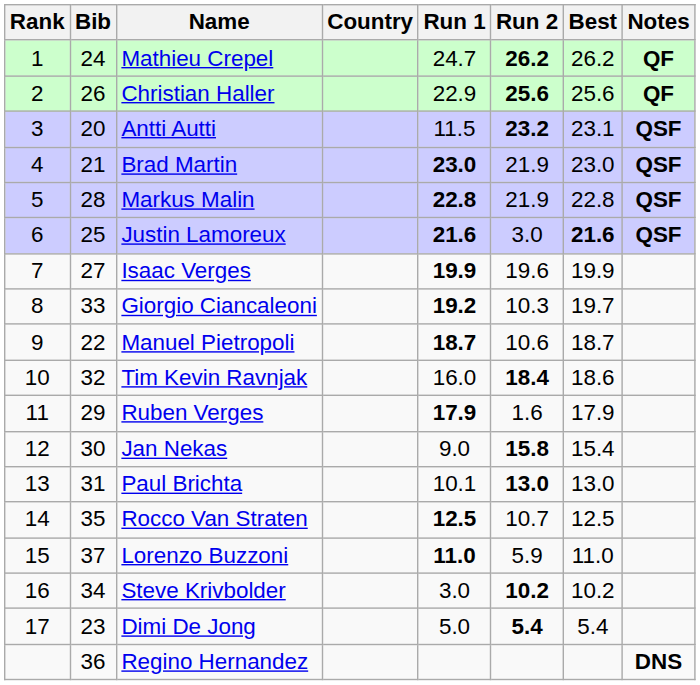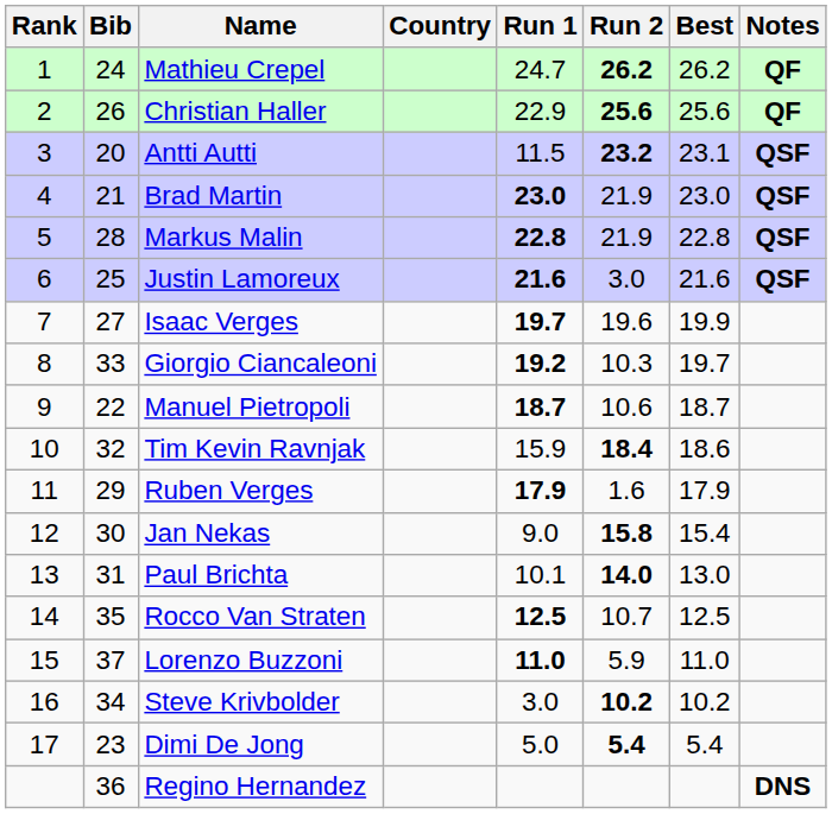Justin Lamoreux | Best: bold -> normal
Isaac Verges | Run 1: 19.9 -> 19.7
Tim Kevin Ravnjak | Run 1: 16.0 -> 15.9
Paul Brichta | Run 2: 13.0 -> 14.0
